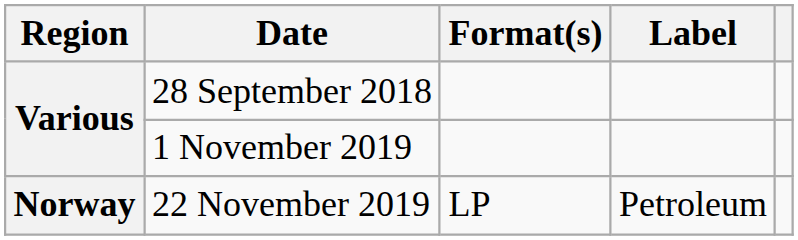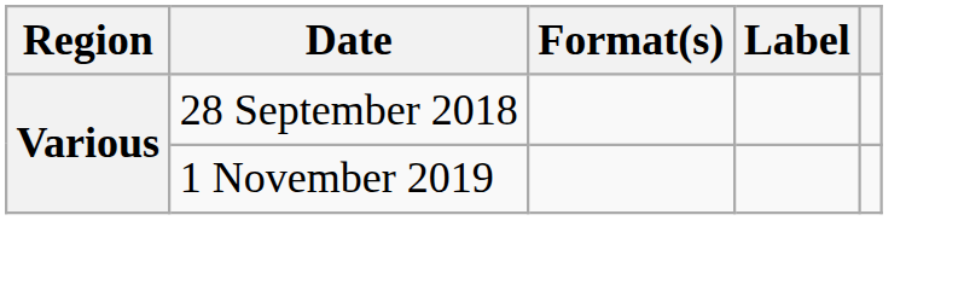- row: Norway | 22 November 2019 | LP | Petroleum
